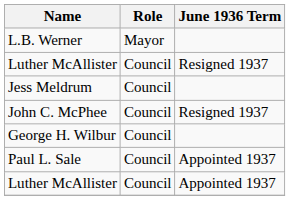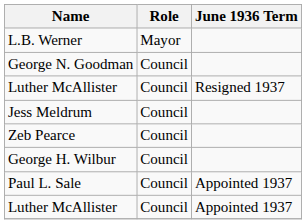+ row: George N. Goodman | Council
+ row: Zeb Pearce | Council
- row: John C. McPhee | Council | Resigned 1937
